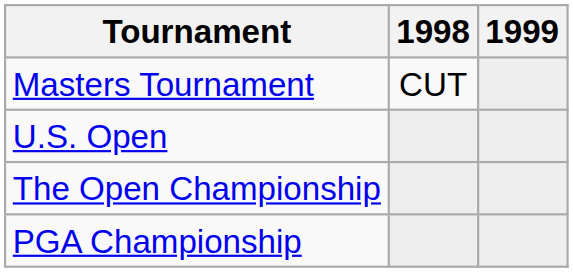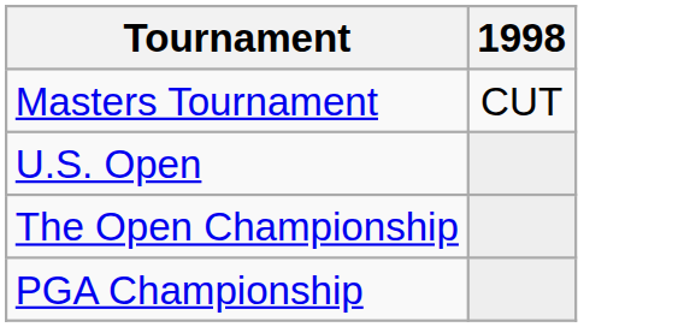- column: 1999
